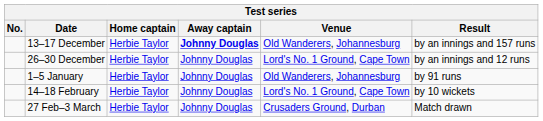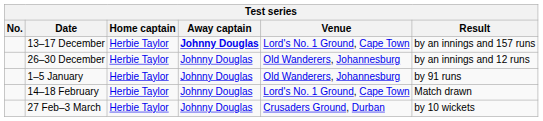13–17 December | Venue: Old Wanderers, Johannesburg -> Lord's No. 1 Ground, Cape Town
26–30 December | Venue: Lord's No. 1 Ground, Cape Town -> Old Wanderers, Johannesburg
14–18 February | Result: by 10 wickets -> Match drawn
27 Feb–3 March | Result: Match drawn -> by 10 wickets
